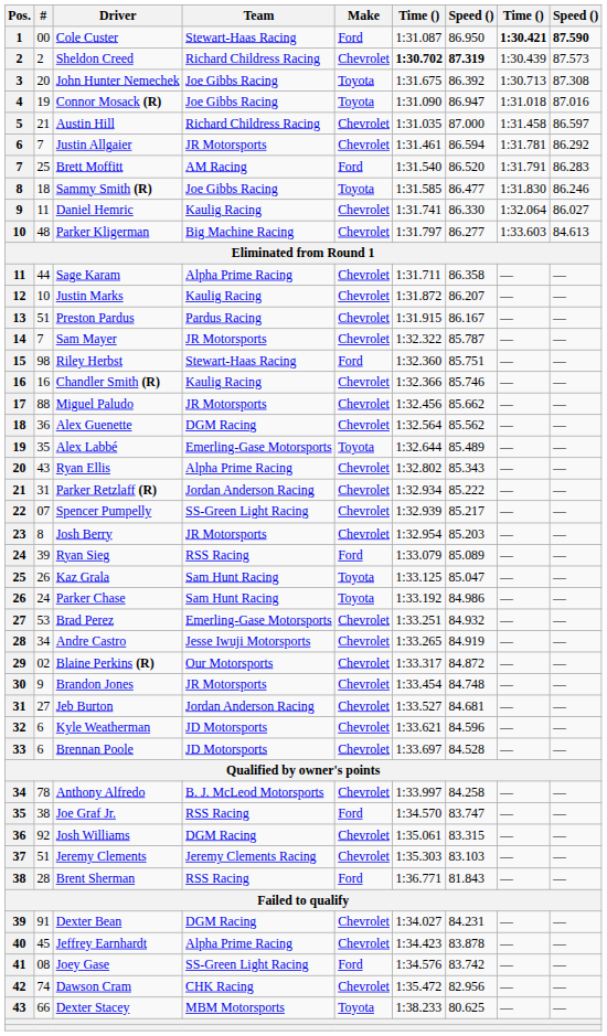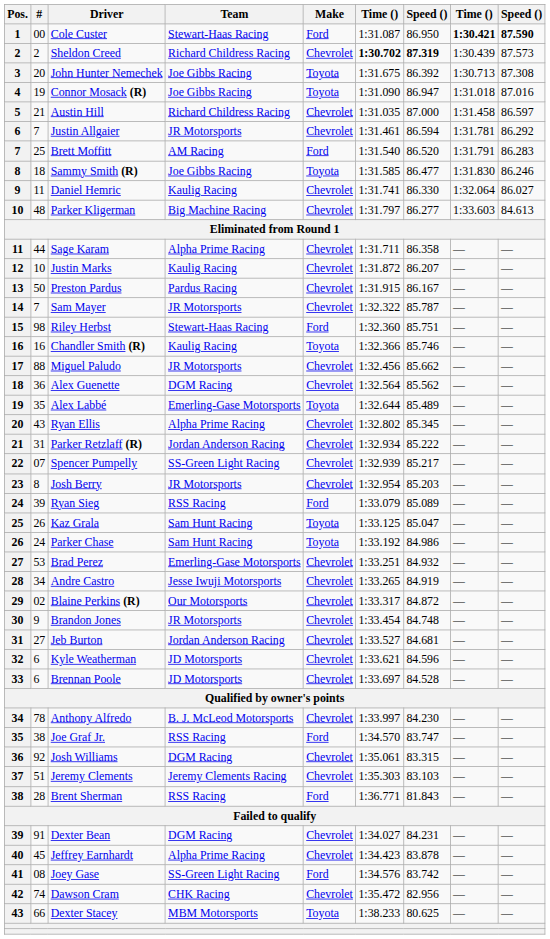Preston Pardus | #: 51 -> 50
Chandler Smith (R) | Make: Chevrolet -> Toyota
Ryan Ellis | column 7: 85.343 -> 85.345
Anthony Alfredo | column 7: 84.258 -> 84.230
